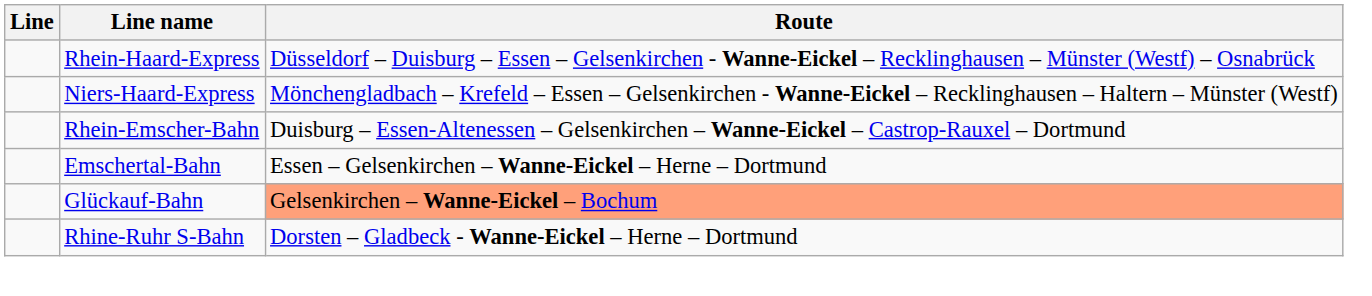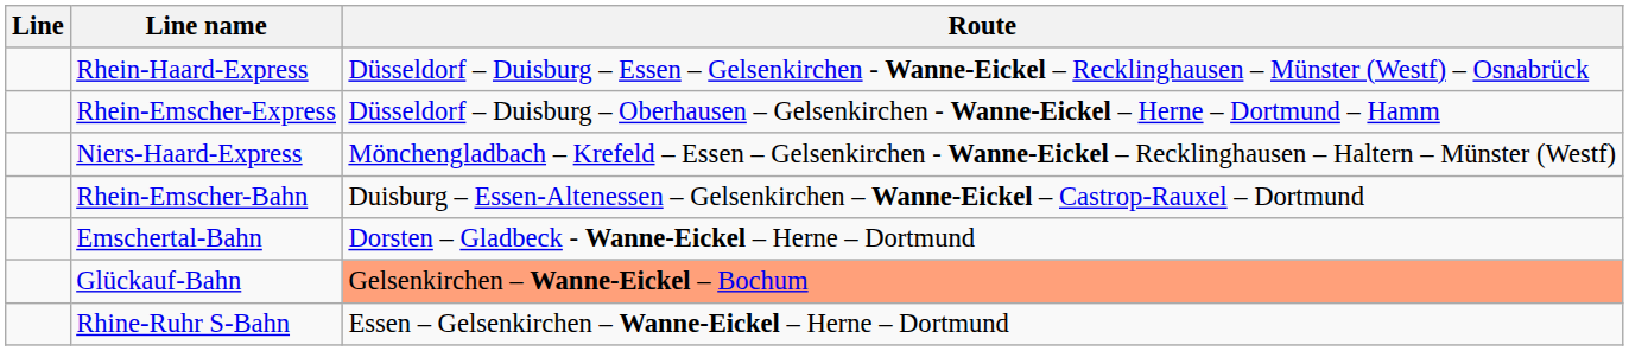+ row: Rhein-Emscher-Express | Düsseldorf – Duisburg – Oberhausen – Gelsenkirchen - Wanne-Eickel – Herne – Dortmund – Hamm
Emschertal-Bahn | Route: Essen – Gelsenkirchen – Wanne-Eickel – Herne – Dortmund -> Dorsten – Gladbeck - Wanne-Eickel – Herne – Dortmund
Rhine-Ruhr S-Bahn | Route: Dorsten – Gladbeck - Wanne-Eickel – Herne – Dortmund -> Essen – Gelsenkirchen – Wanne-Eickel – Herne – Dortmund
